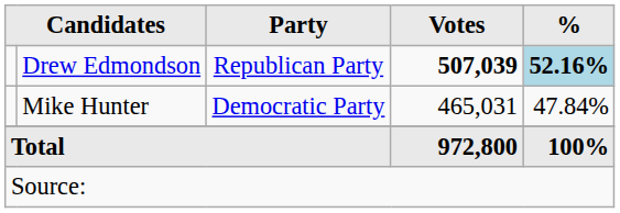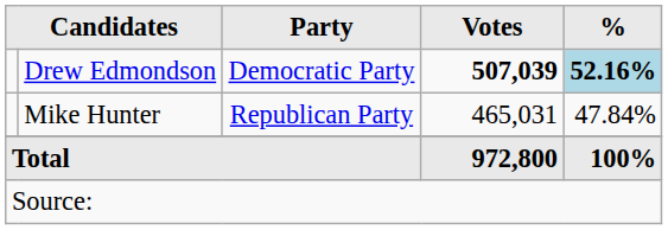Drew Edmondson | Party: Republican Party -> Democratic Party
Mike Hunter | Party: Democratic Party -> Republican Party
